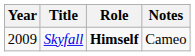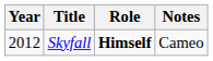Skyfall | Year: 2009 -> 2012
